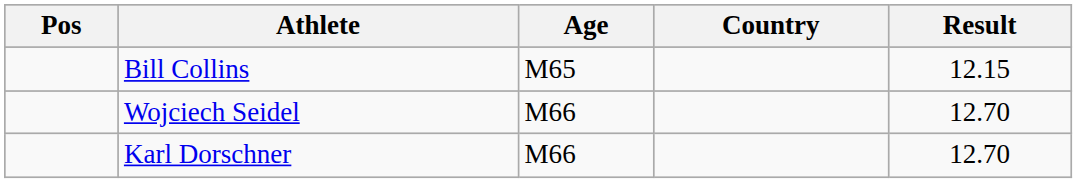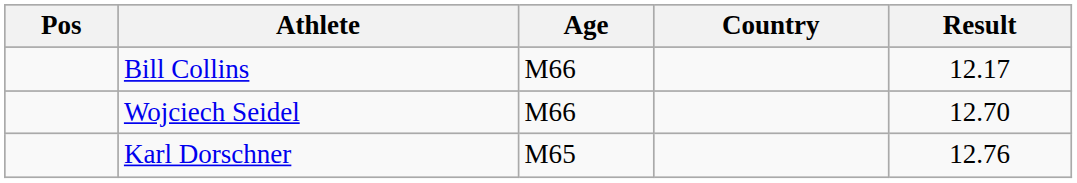Bill Collins | Age: M65 -> M66
Bill Collins | Result: 12.15 -> 12.17
Karl Dorschner | Age: M66 -> M65
Karl Dorschner | Result: 12.70 -> 12.76
